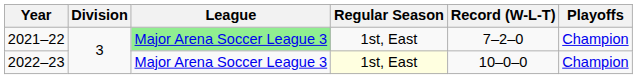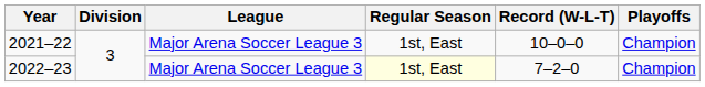2021–22 | League: lightgreen background -> no background
2021–22 | Record (W-L-T): 7–2–0 -> 10–0–0
2022–23 | Record (W-L-T): 10–0–0 -> 7–2–0
